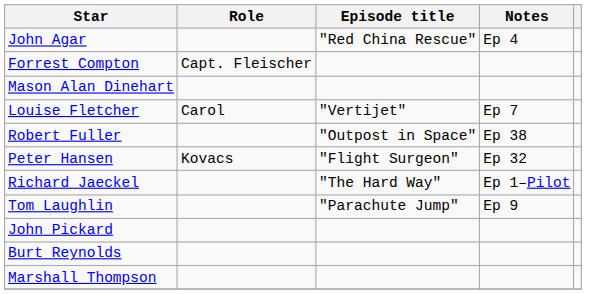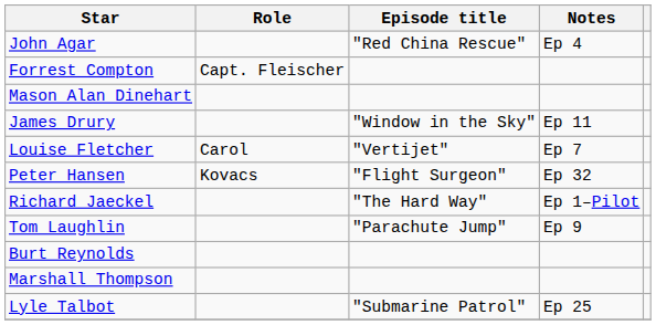+ row: James Drury | "Window in the Sky" | Ep 11
- row: Robert Fuller | "Outpost in Space" | Ep 38
- row: John Pickard
+ row: Lyle Talbot | "Submarine Patrol" | Ep 25
